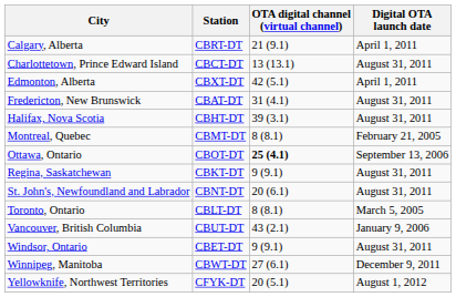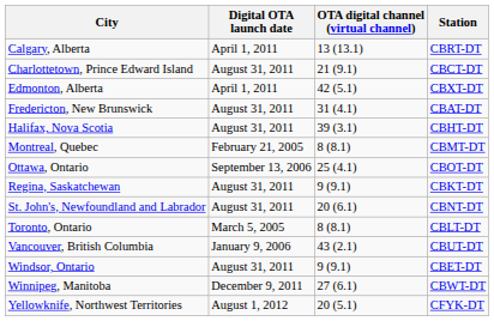columns swapped: Station <-> Digital OTA launch date
Calgary, Alberta | OTA digital channel (virtual channel): 21 (9.1) -> 13 (13.1)
Charlottetown, Prince Edward Island | OTA digital channel (virtual channel): 13 (13.1) -> 21 (9.1)
Ottawa, Ontario | OTA digital channel (virtual channel): bold -> normal
